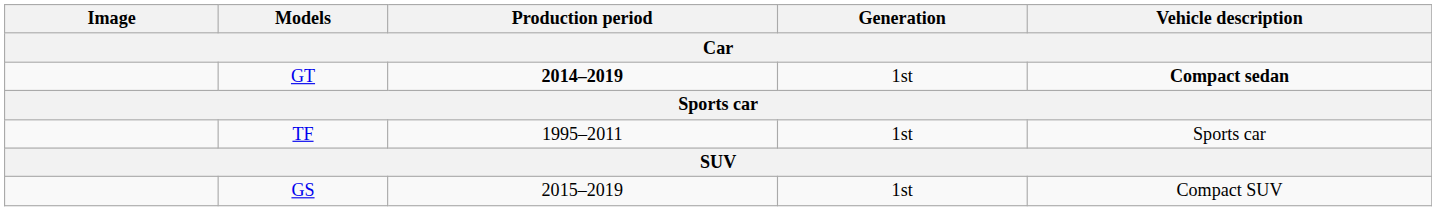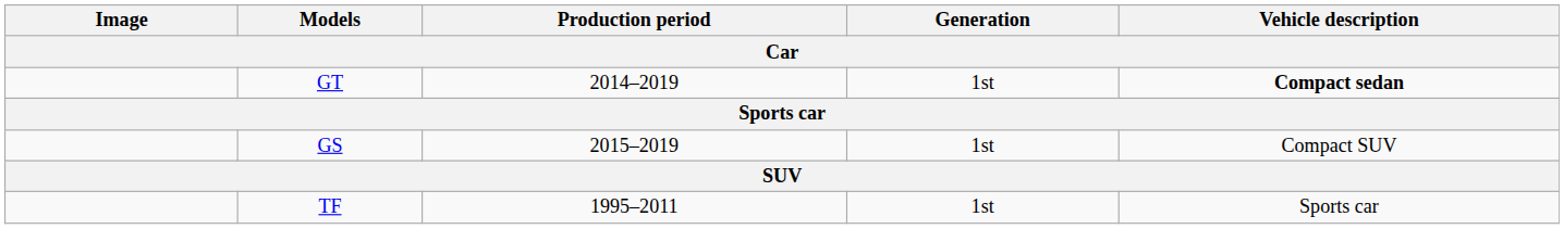GT | Production period: bold -> normal
rows swapped: TF <-> GS
